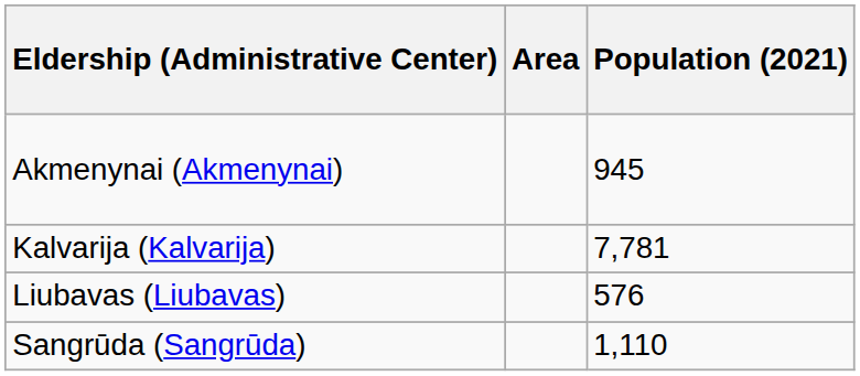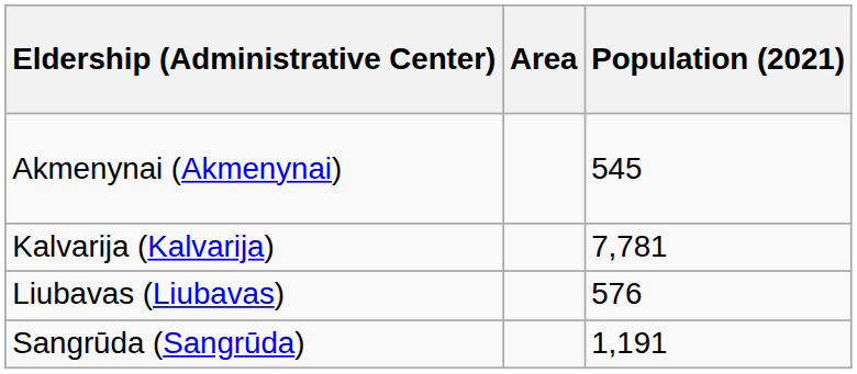Akmenynai (Akmenynai) | Population (2021): 945 -> 545
Sangrūda (Sangrūda) | Population (2021): 1,110 -> 1,191
